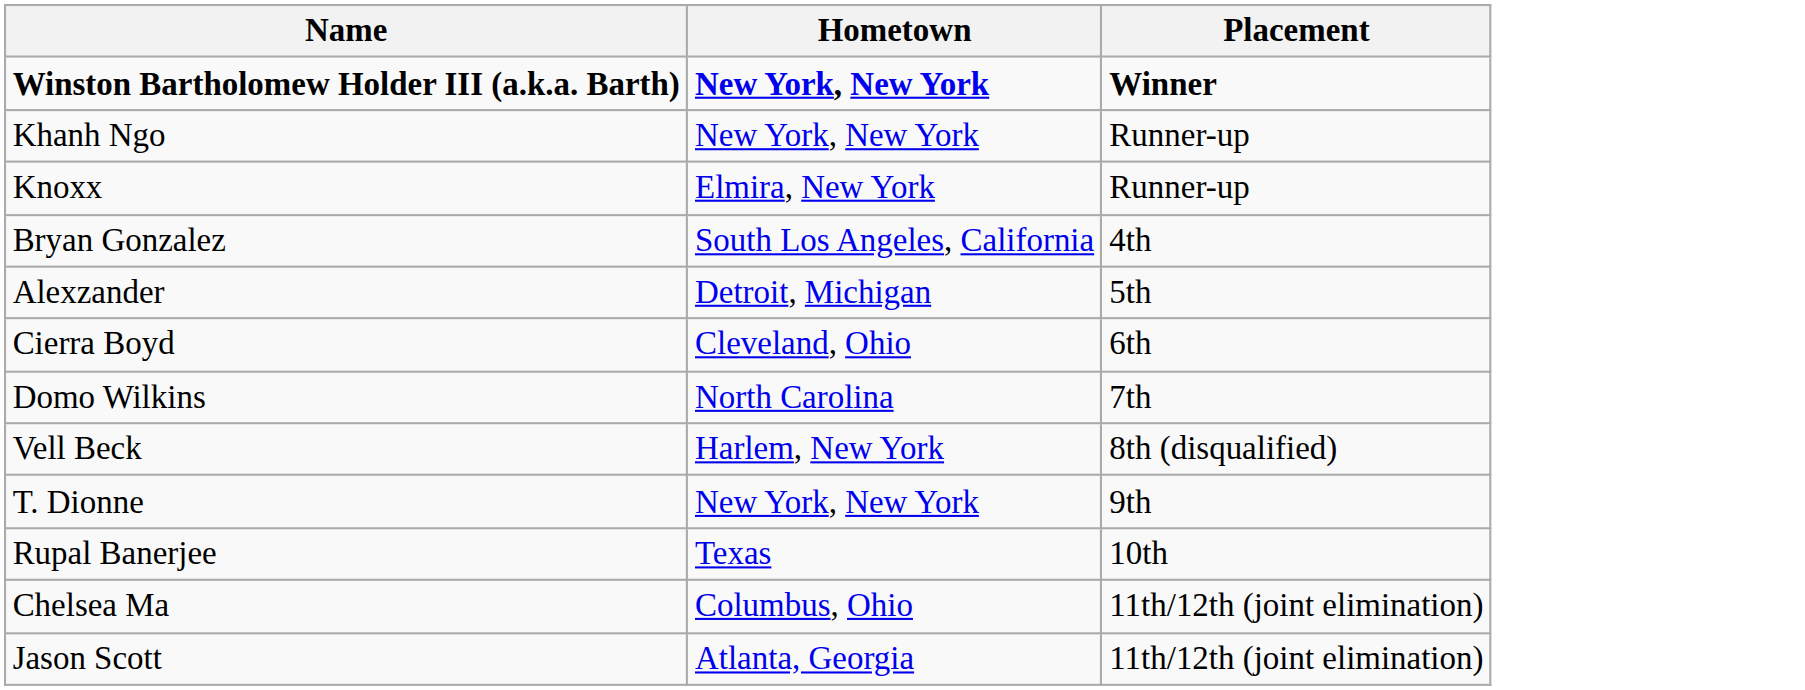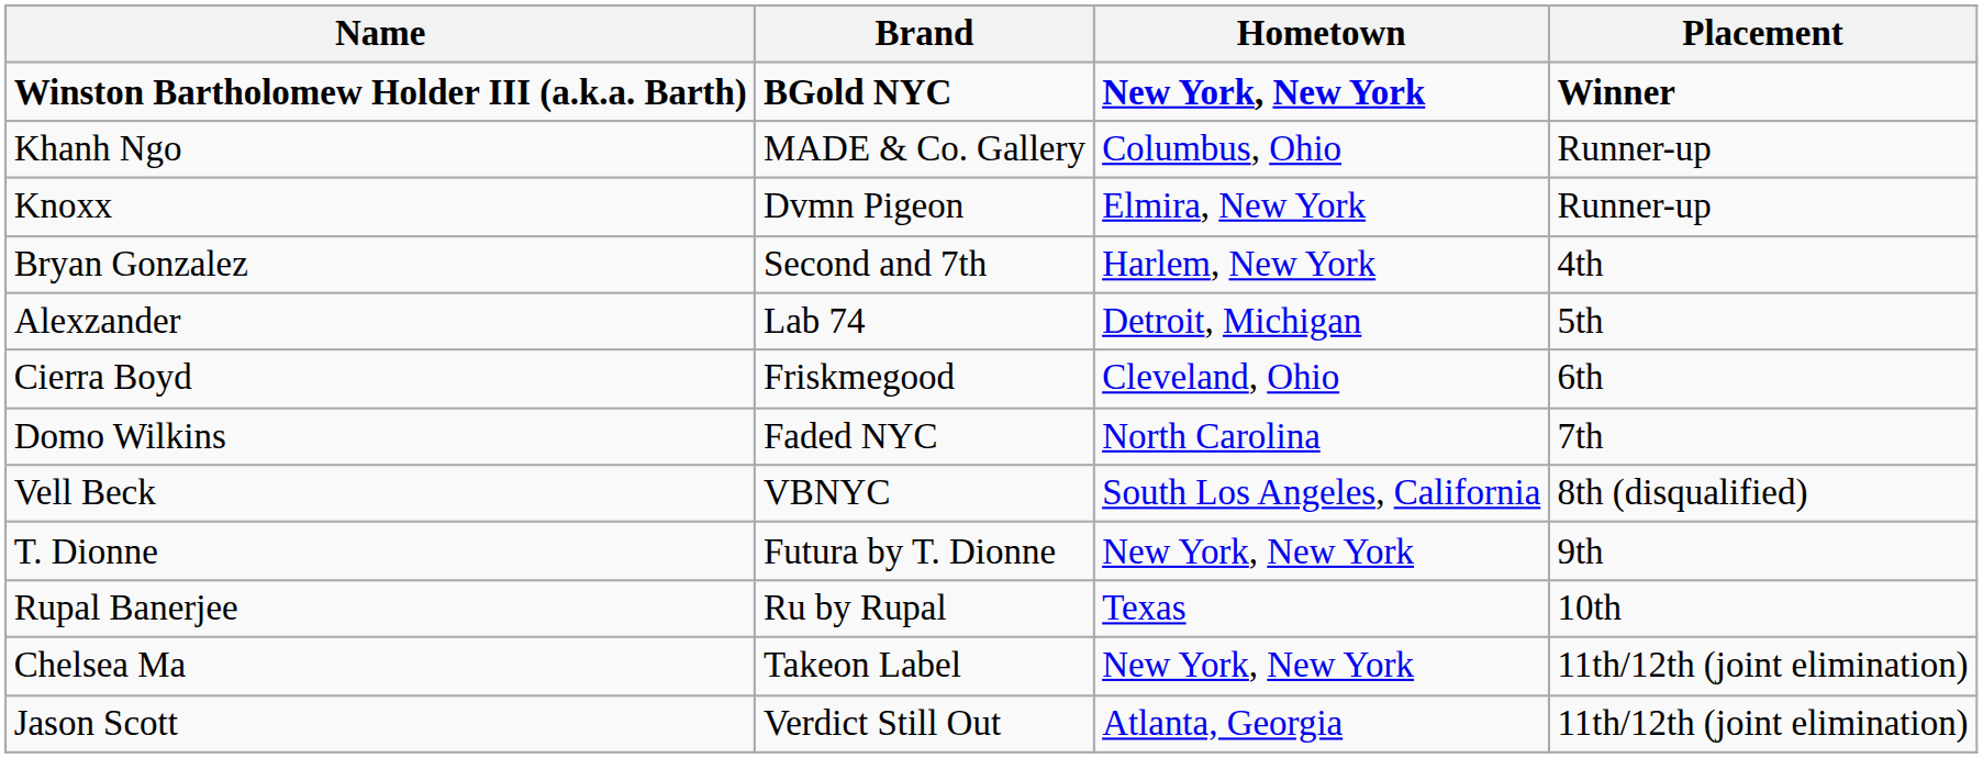+ column: Brand | BGold NYC | MADE & Co. Gallery | Dvmn Pigeon | Second and 7th | Lab 74 | Friskmegood | Faded NYC | VBNYC | Futura by T. Dionne | Ru by Rupal | Takeon Label | Verdict Still Out
Khanh Ngo | Hometown: New York, New York -> Columbus, Ohio
Bryan Gonzalez | Hometown: South Los Angeles, California -> Harlem, New York
Vell Beck | Hometown: Harlem, New York -> South Los Angeles, California
Chelsea Ma | Hometown: Columbus, Ohio -> New York, New York
